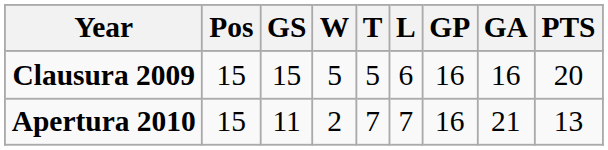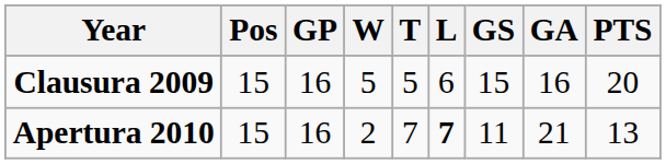columns swapped: GP <-> GS
Apertura 2010 | L: normal -> bold
